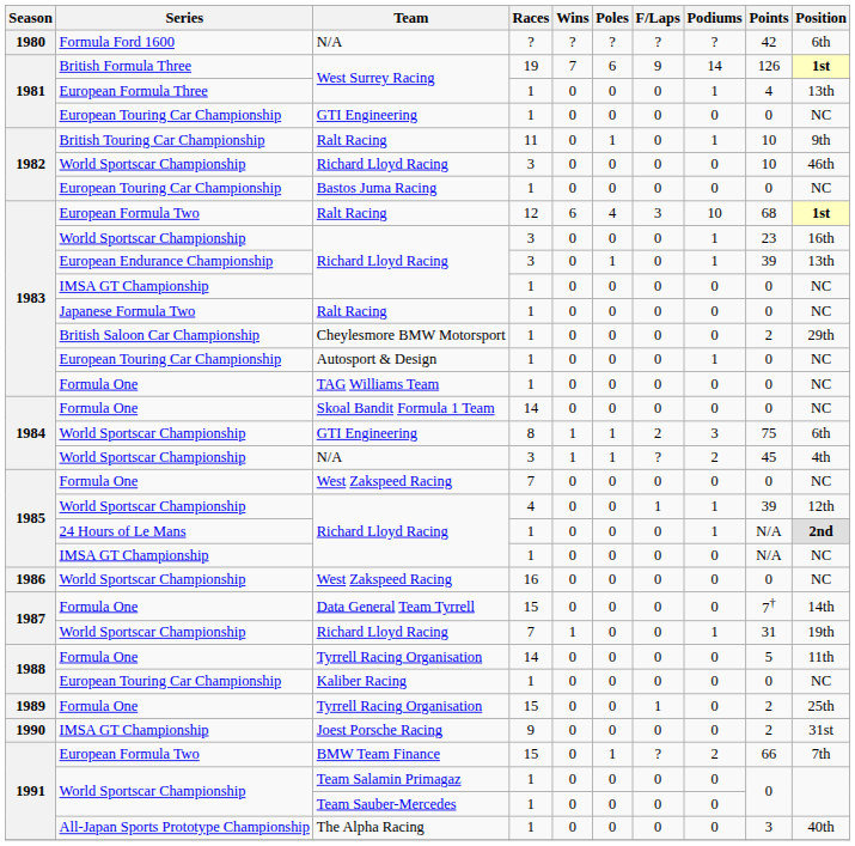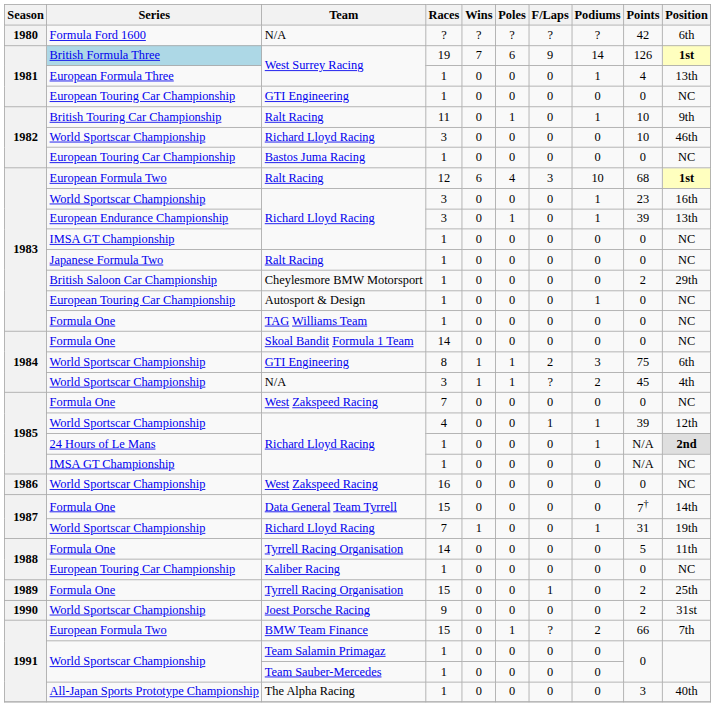West Surrey Racing / 19 | Series: no background -> lightblue background
Joest Porsche Racing | Series: IMSA GT Championship -> World Sportscar Championship
